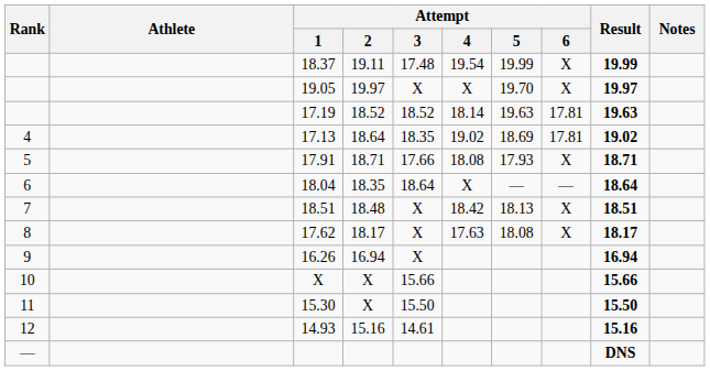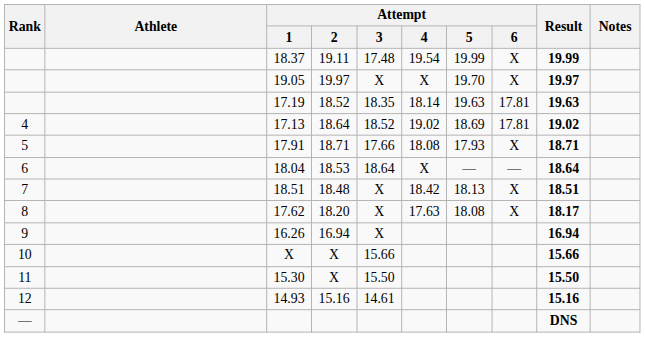17.19 | Attempt / 3: 18.52 -> 18.35
17.13 | Attempt / 3: 18.35 -> 18.52
18.04 | Attempt / 2: 18.35 -> 18.53
17.62 | Attempt / 2: 18.17 -> 18.20
